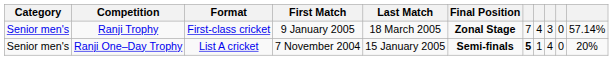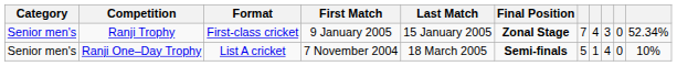Ranji Trophy | Last Match: 18 March 2005 -> 15 January 2005
Ranji Trophy | column 11: 57.14% -> 52.34%
Ranji One–Day Trophy | Last Match: 15 January 2005 -> 18 March 2005
Ranji One–Day Trophy | column 7: bold -> normal
Ranji One–Day Trophy | column 11: 20% -> 10%
